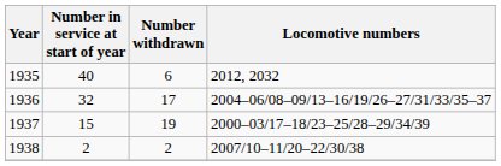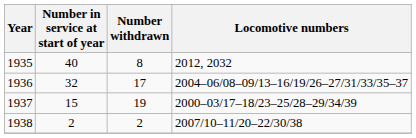1935 | Number withdrawn: 6 -> 8
